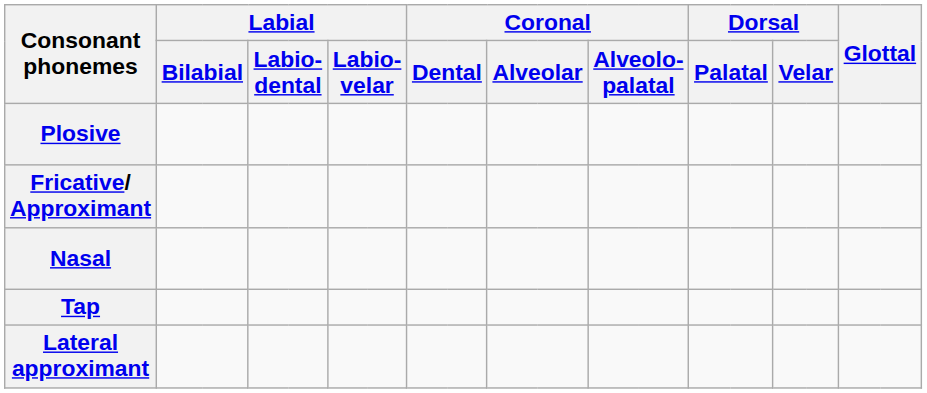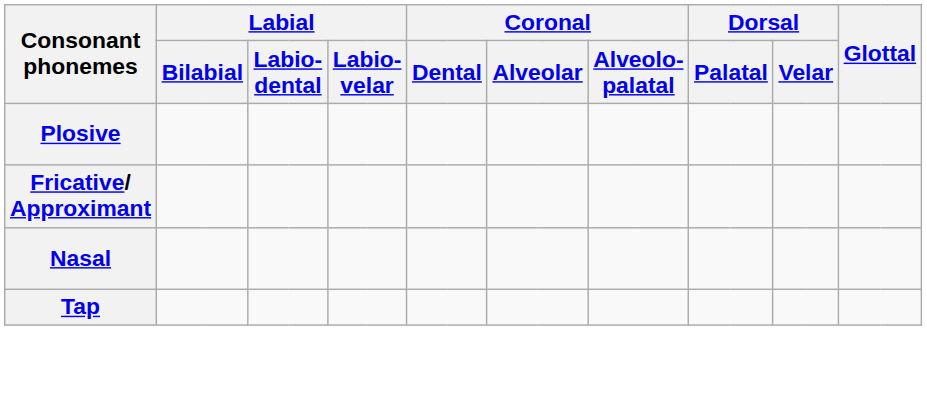- row: Lateral approximant
